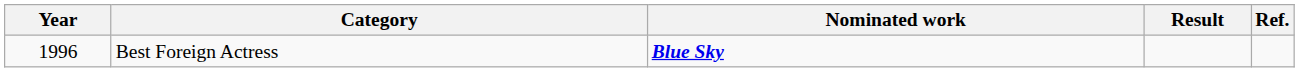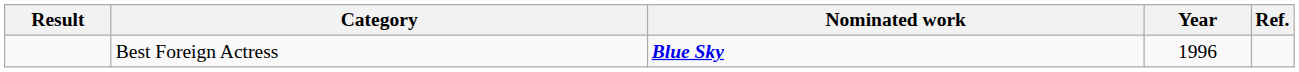columns swapped: Year <-> Result
